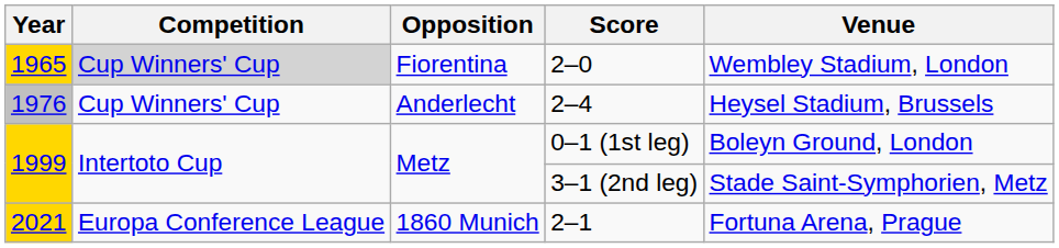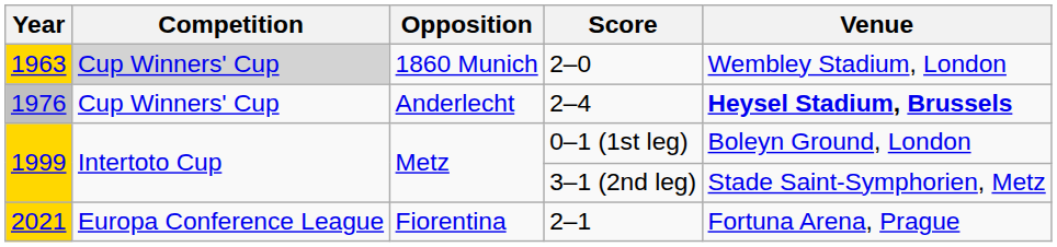2–0 | Year: 1965 -> 1963
2–0 | Opposition: Fiorentina -> 1860 Munich
2–4 | Venue: normal -> bold
2–1 | Opposition: 1860 Munich -> Fiorentina
